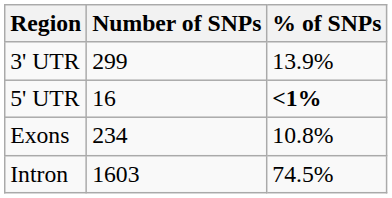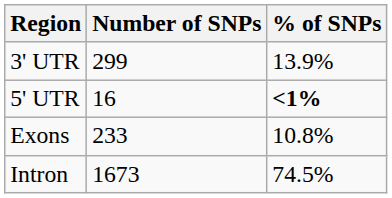Exons | Number of SNPs: 234 -> 233
Intron | Number of SNPs: 1603 -> 1673
